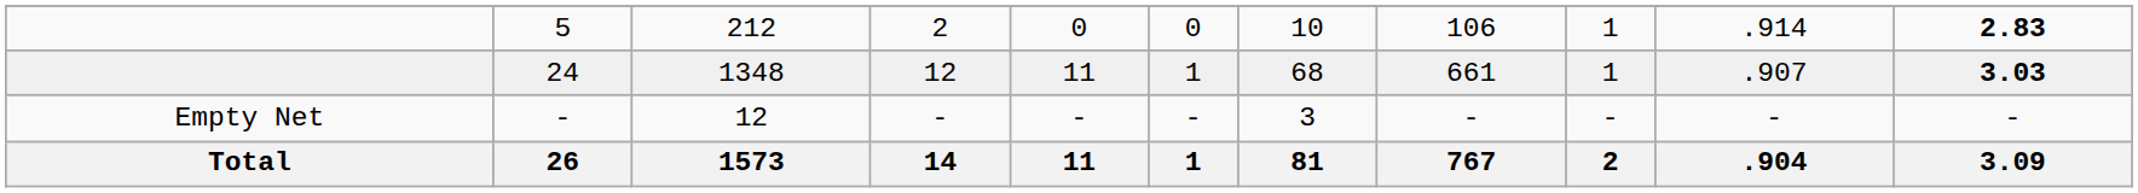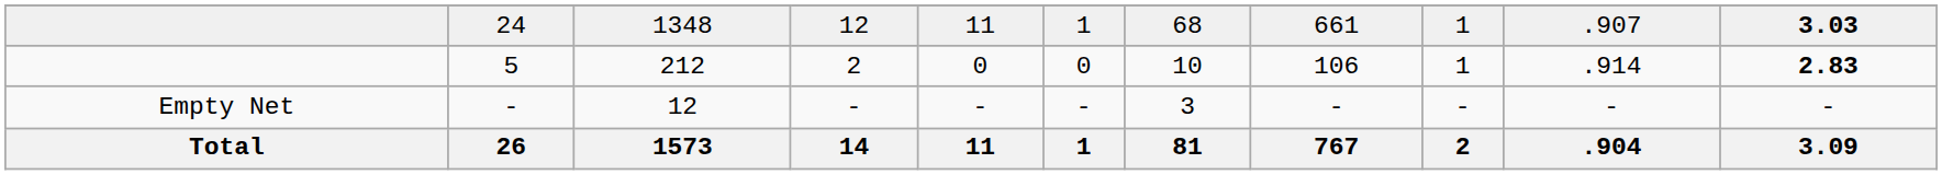rows swapped: 5 <-> 24
